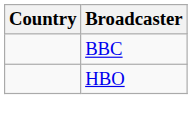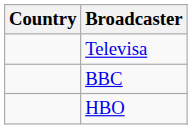+ row: Televisa
